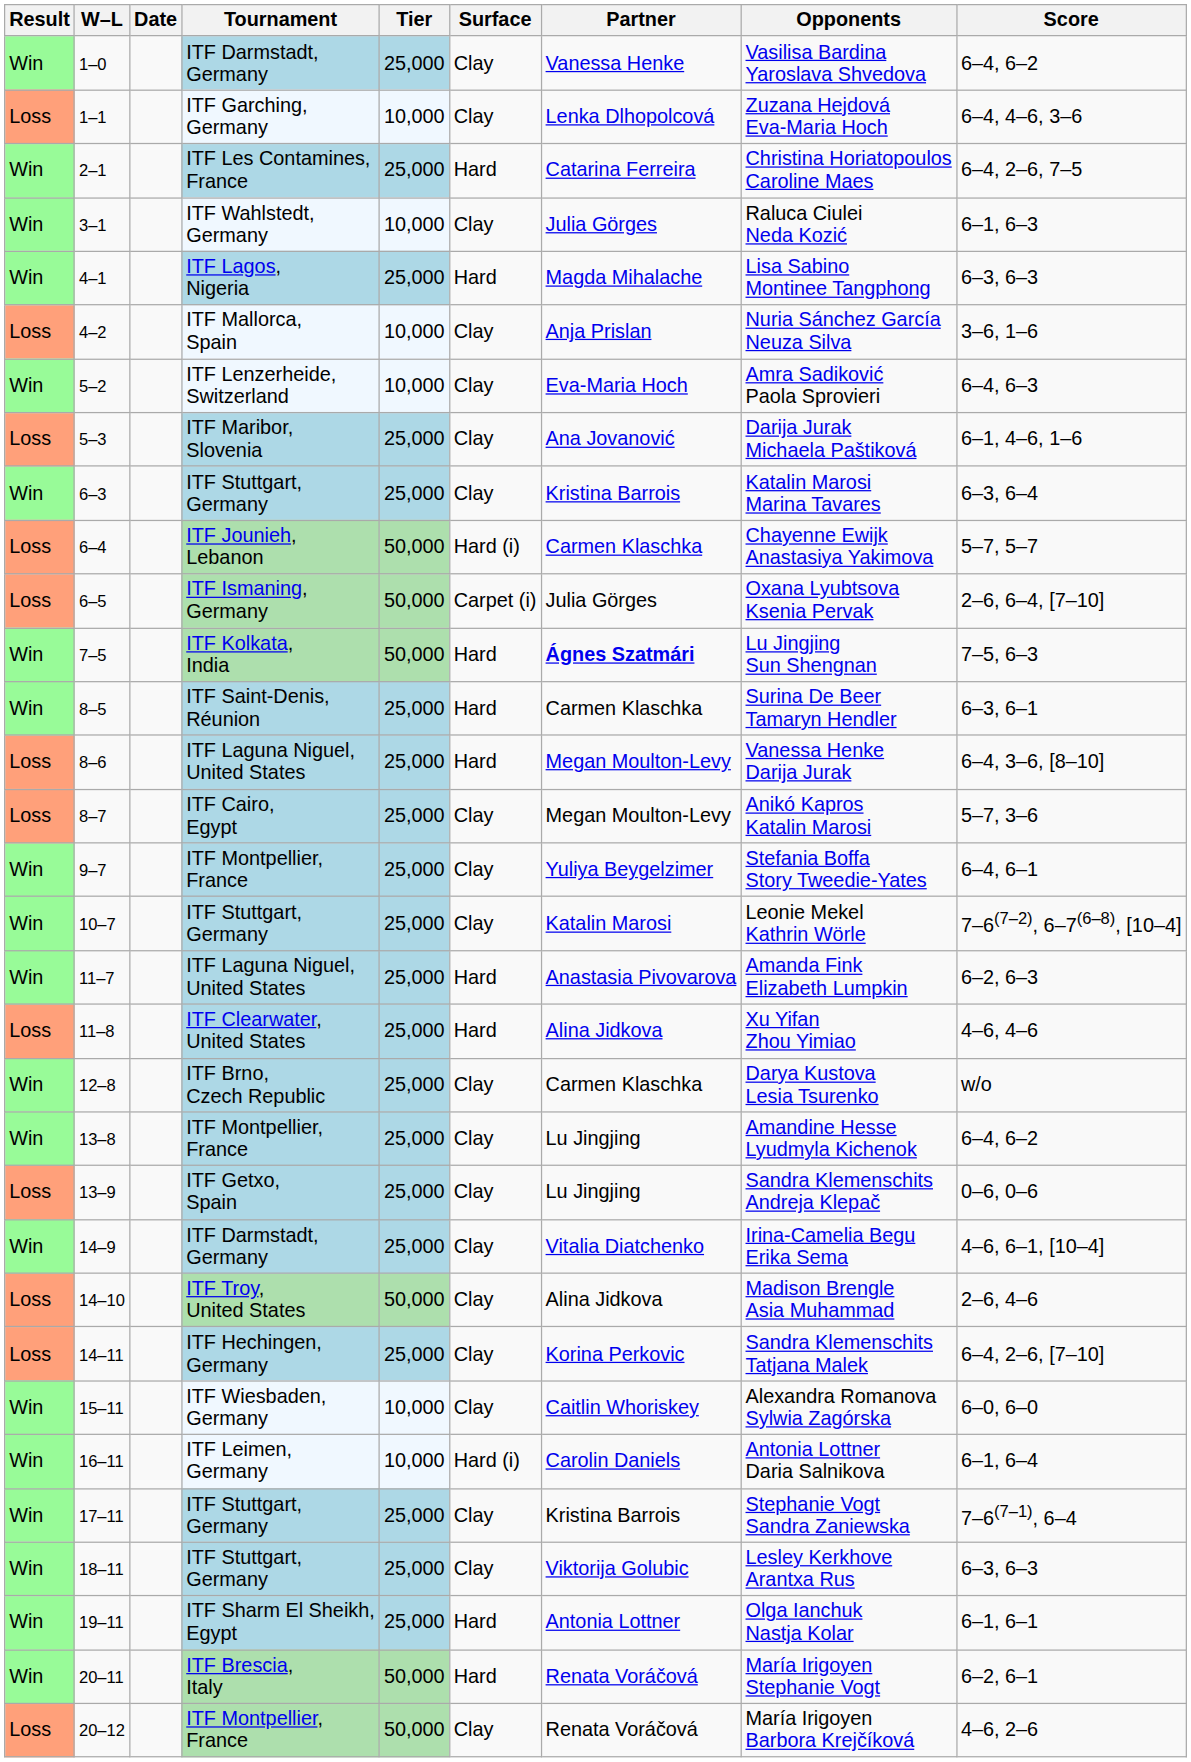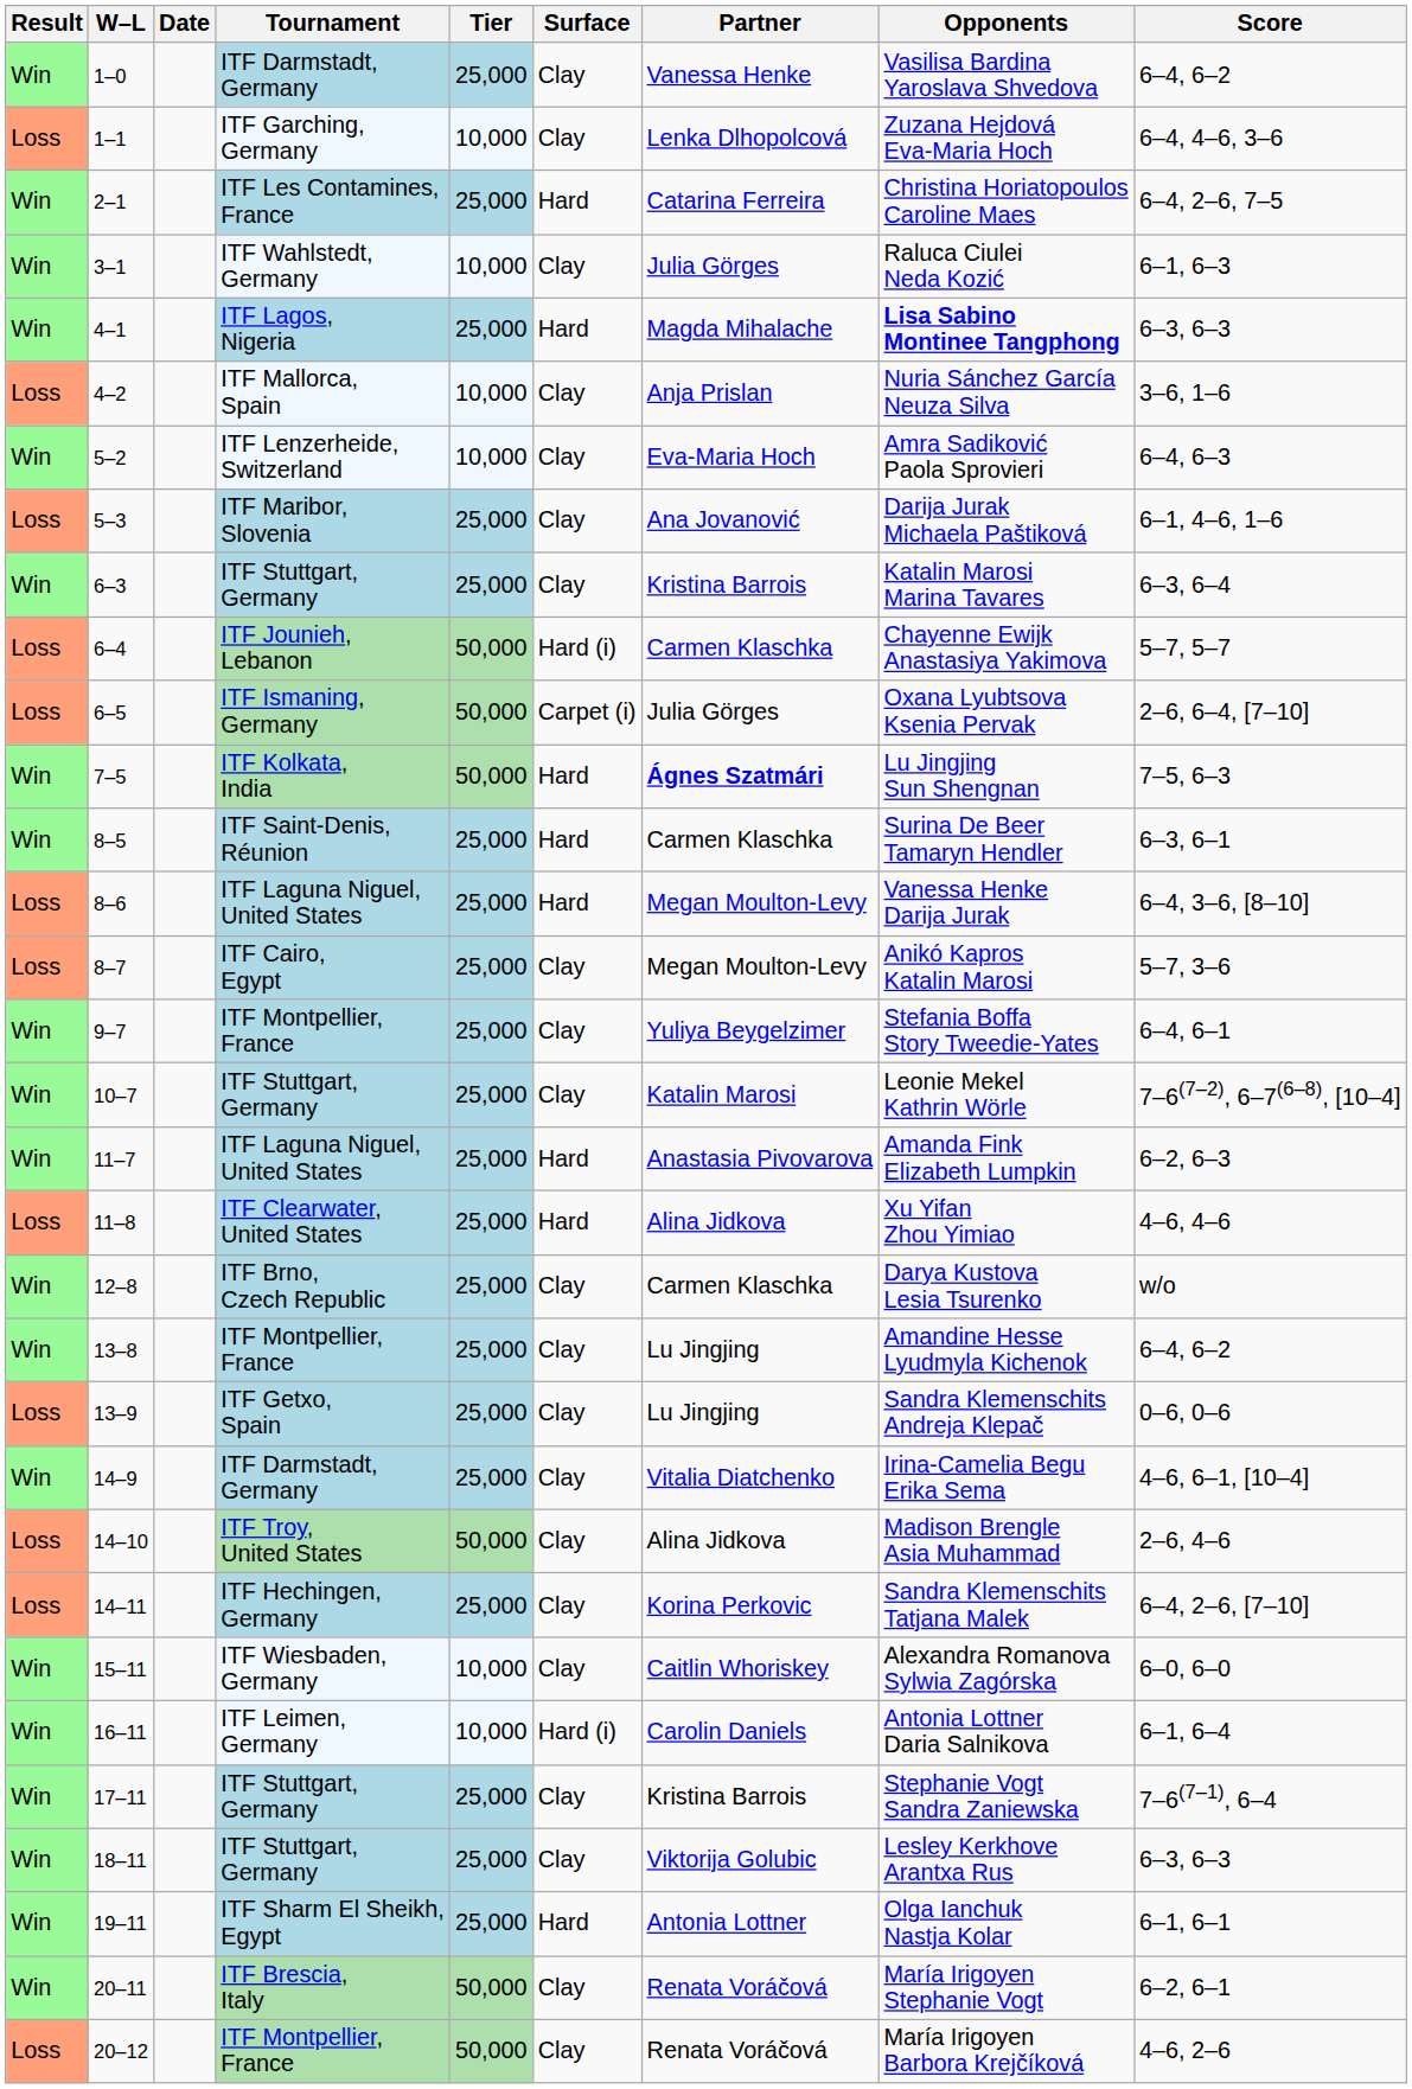4–1 | Opponents: normal -> bold
20–11 | Surface: Hard -> Clay
